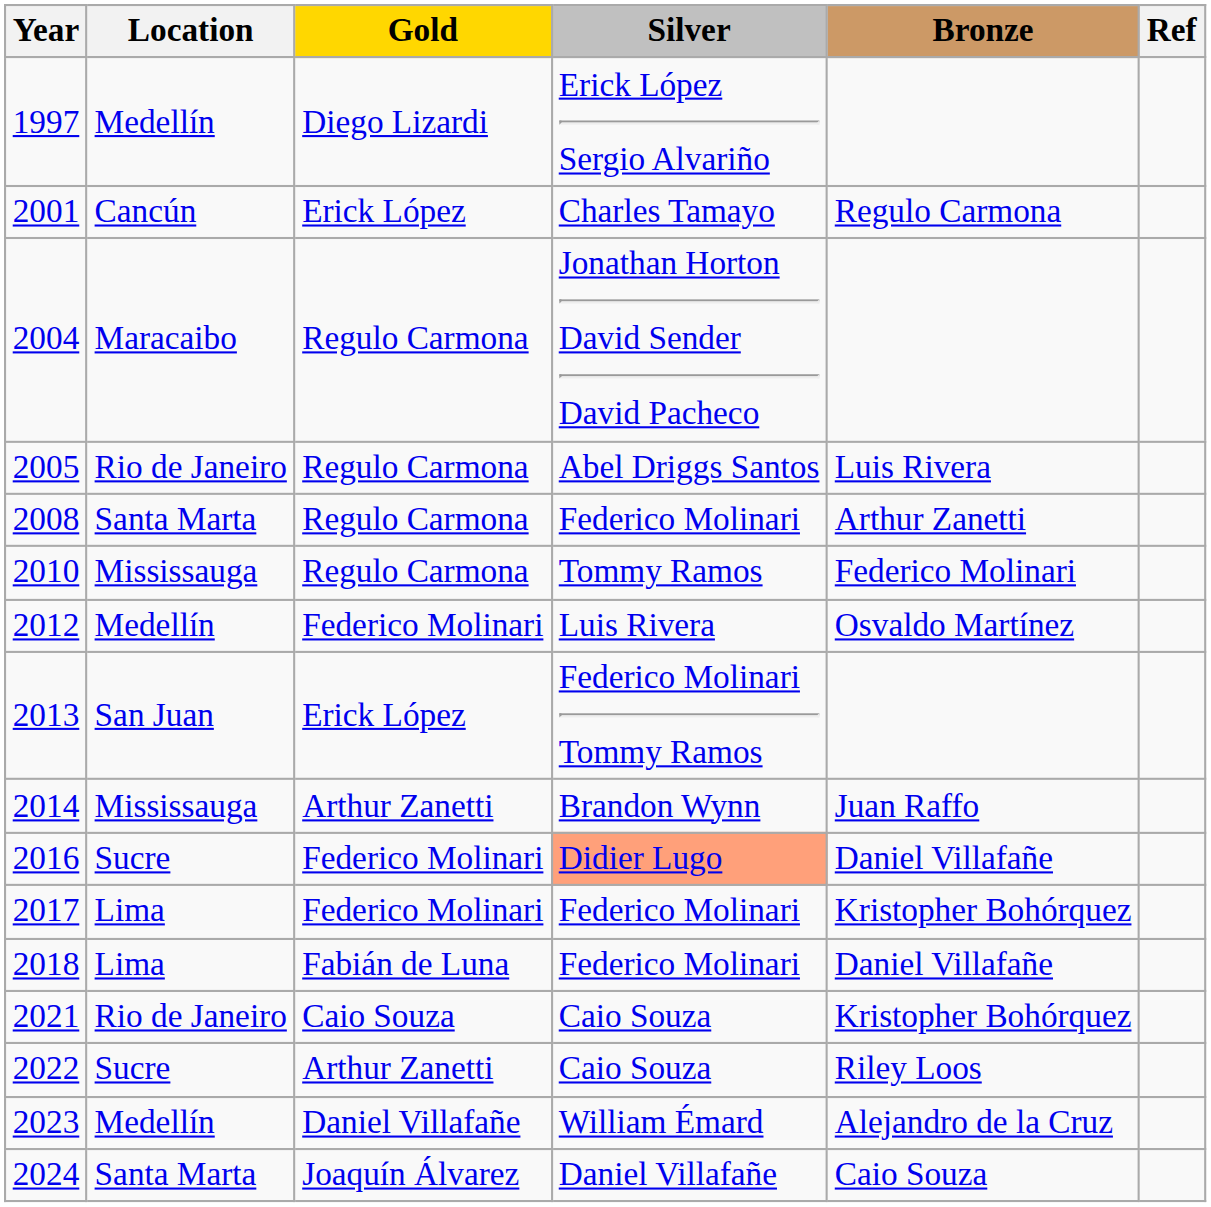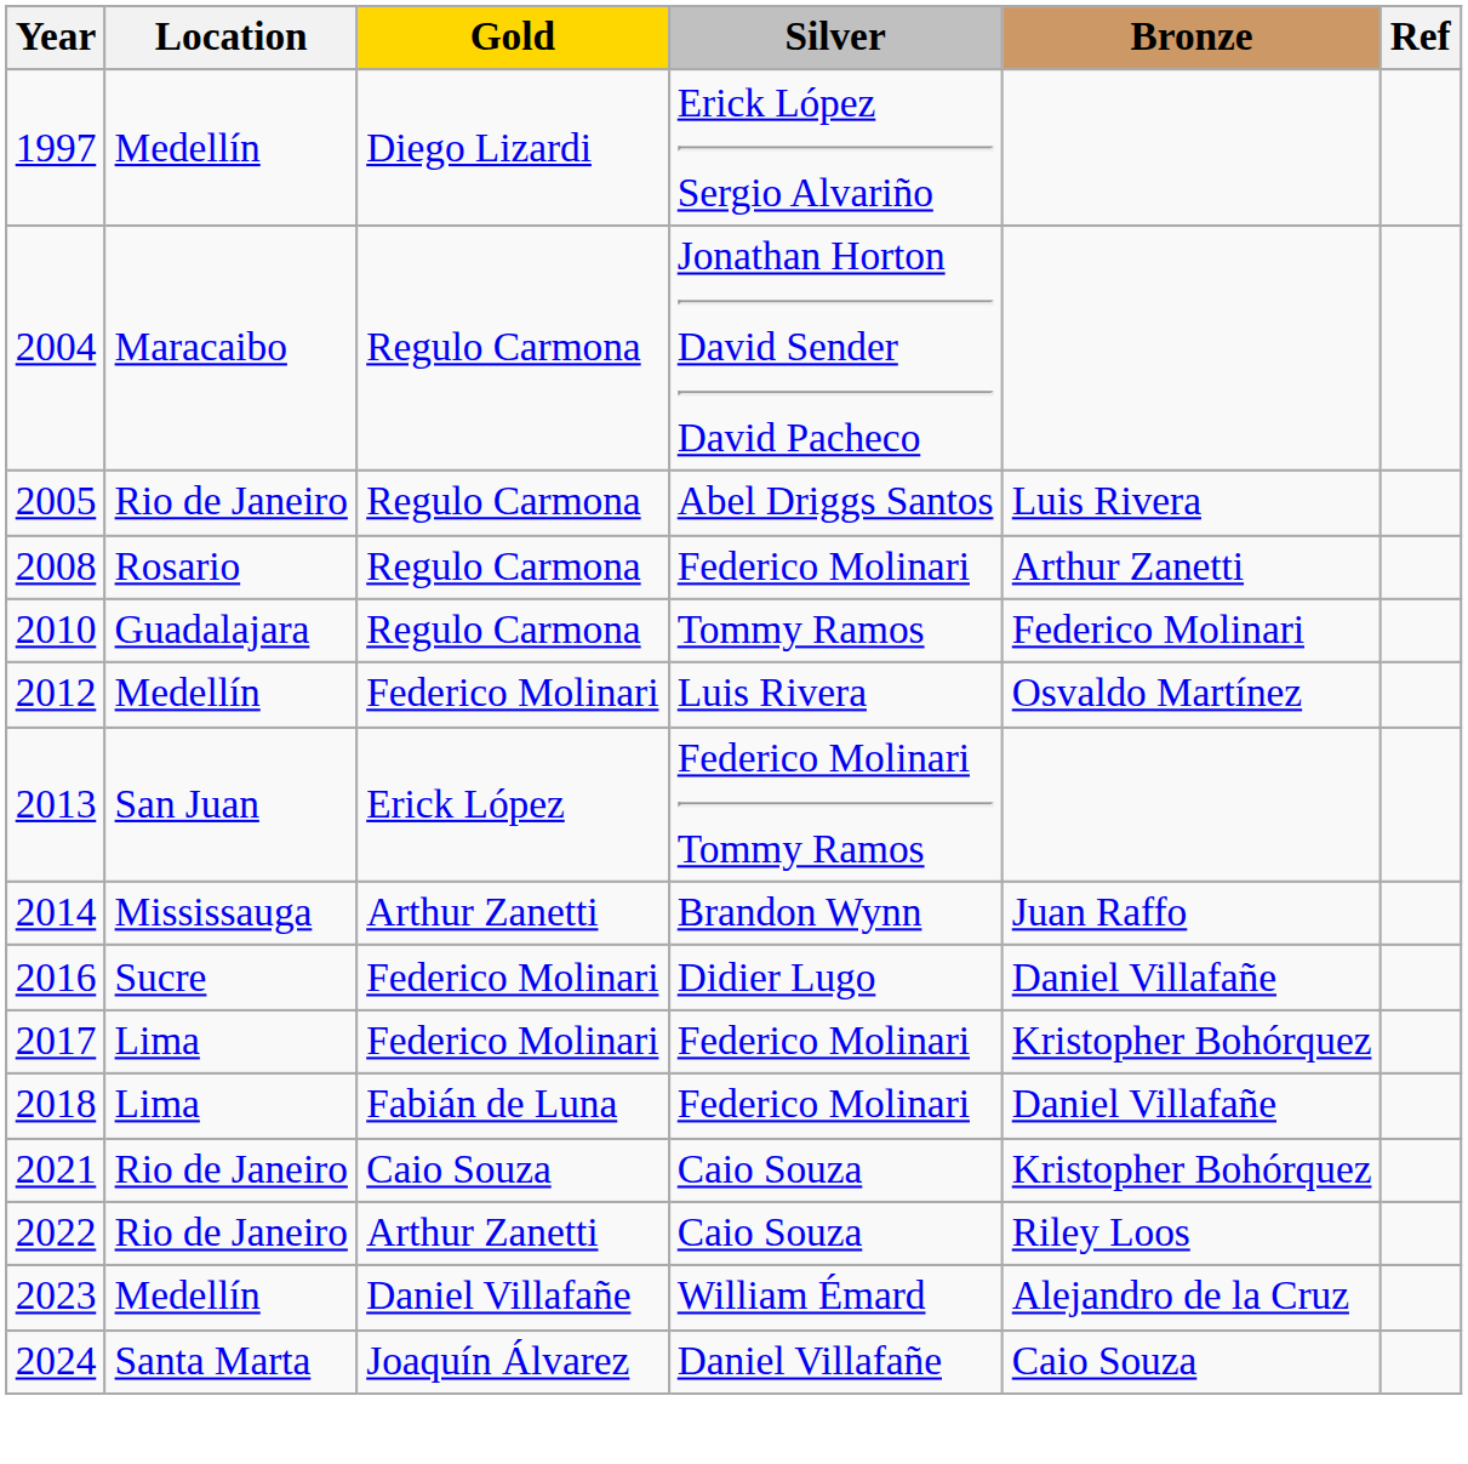- row: 2001 | Cancún | Erick López | Charles Tamayo | Regulo Carmona
2008 | Location: Santa Marta -> Rosario
2010 | Location: Mississauga -> Guadalajara
2016 | Silver: lightsalmon background -> no background
2022 | Location: Sucre -> Rio de Janeiro
